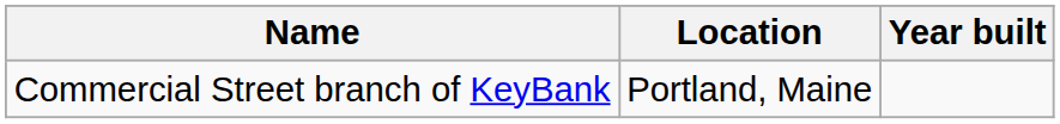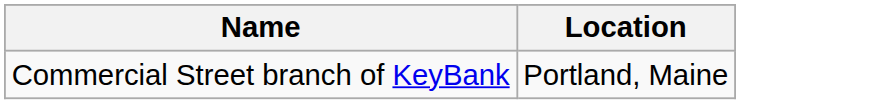- column: Year built
